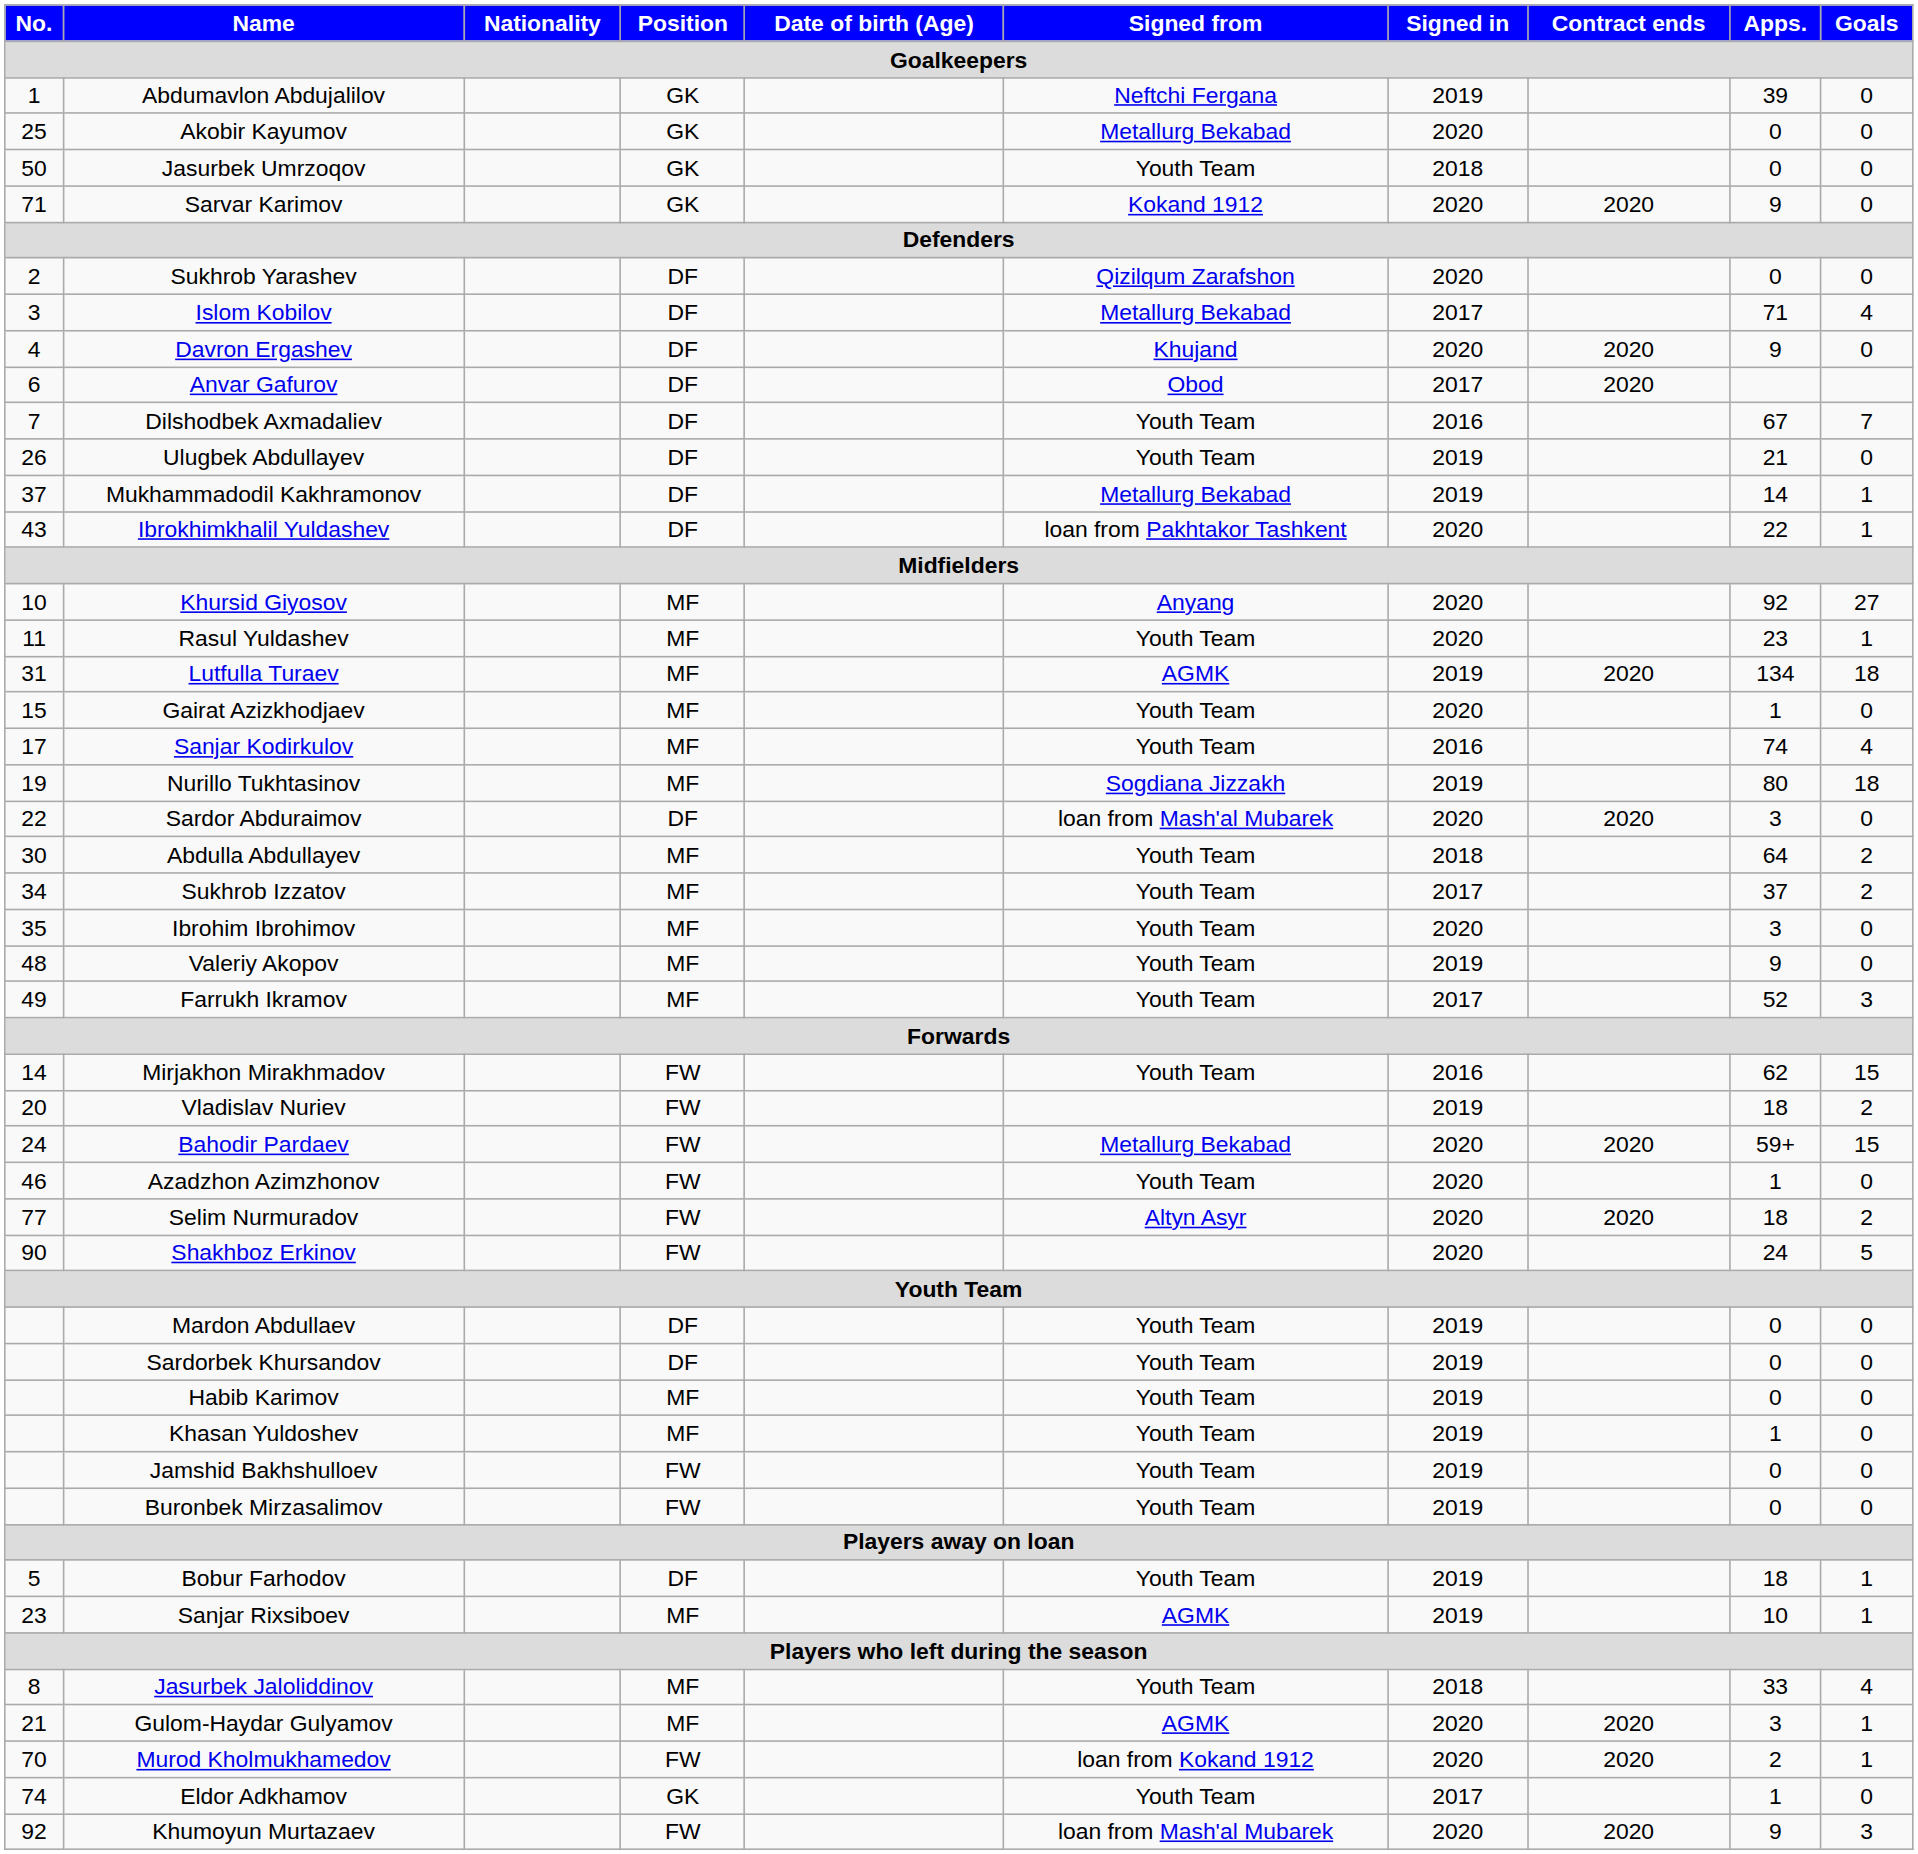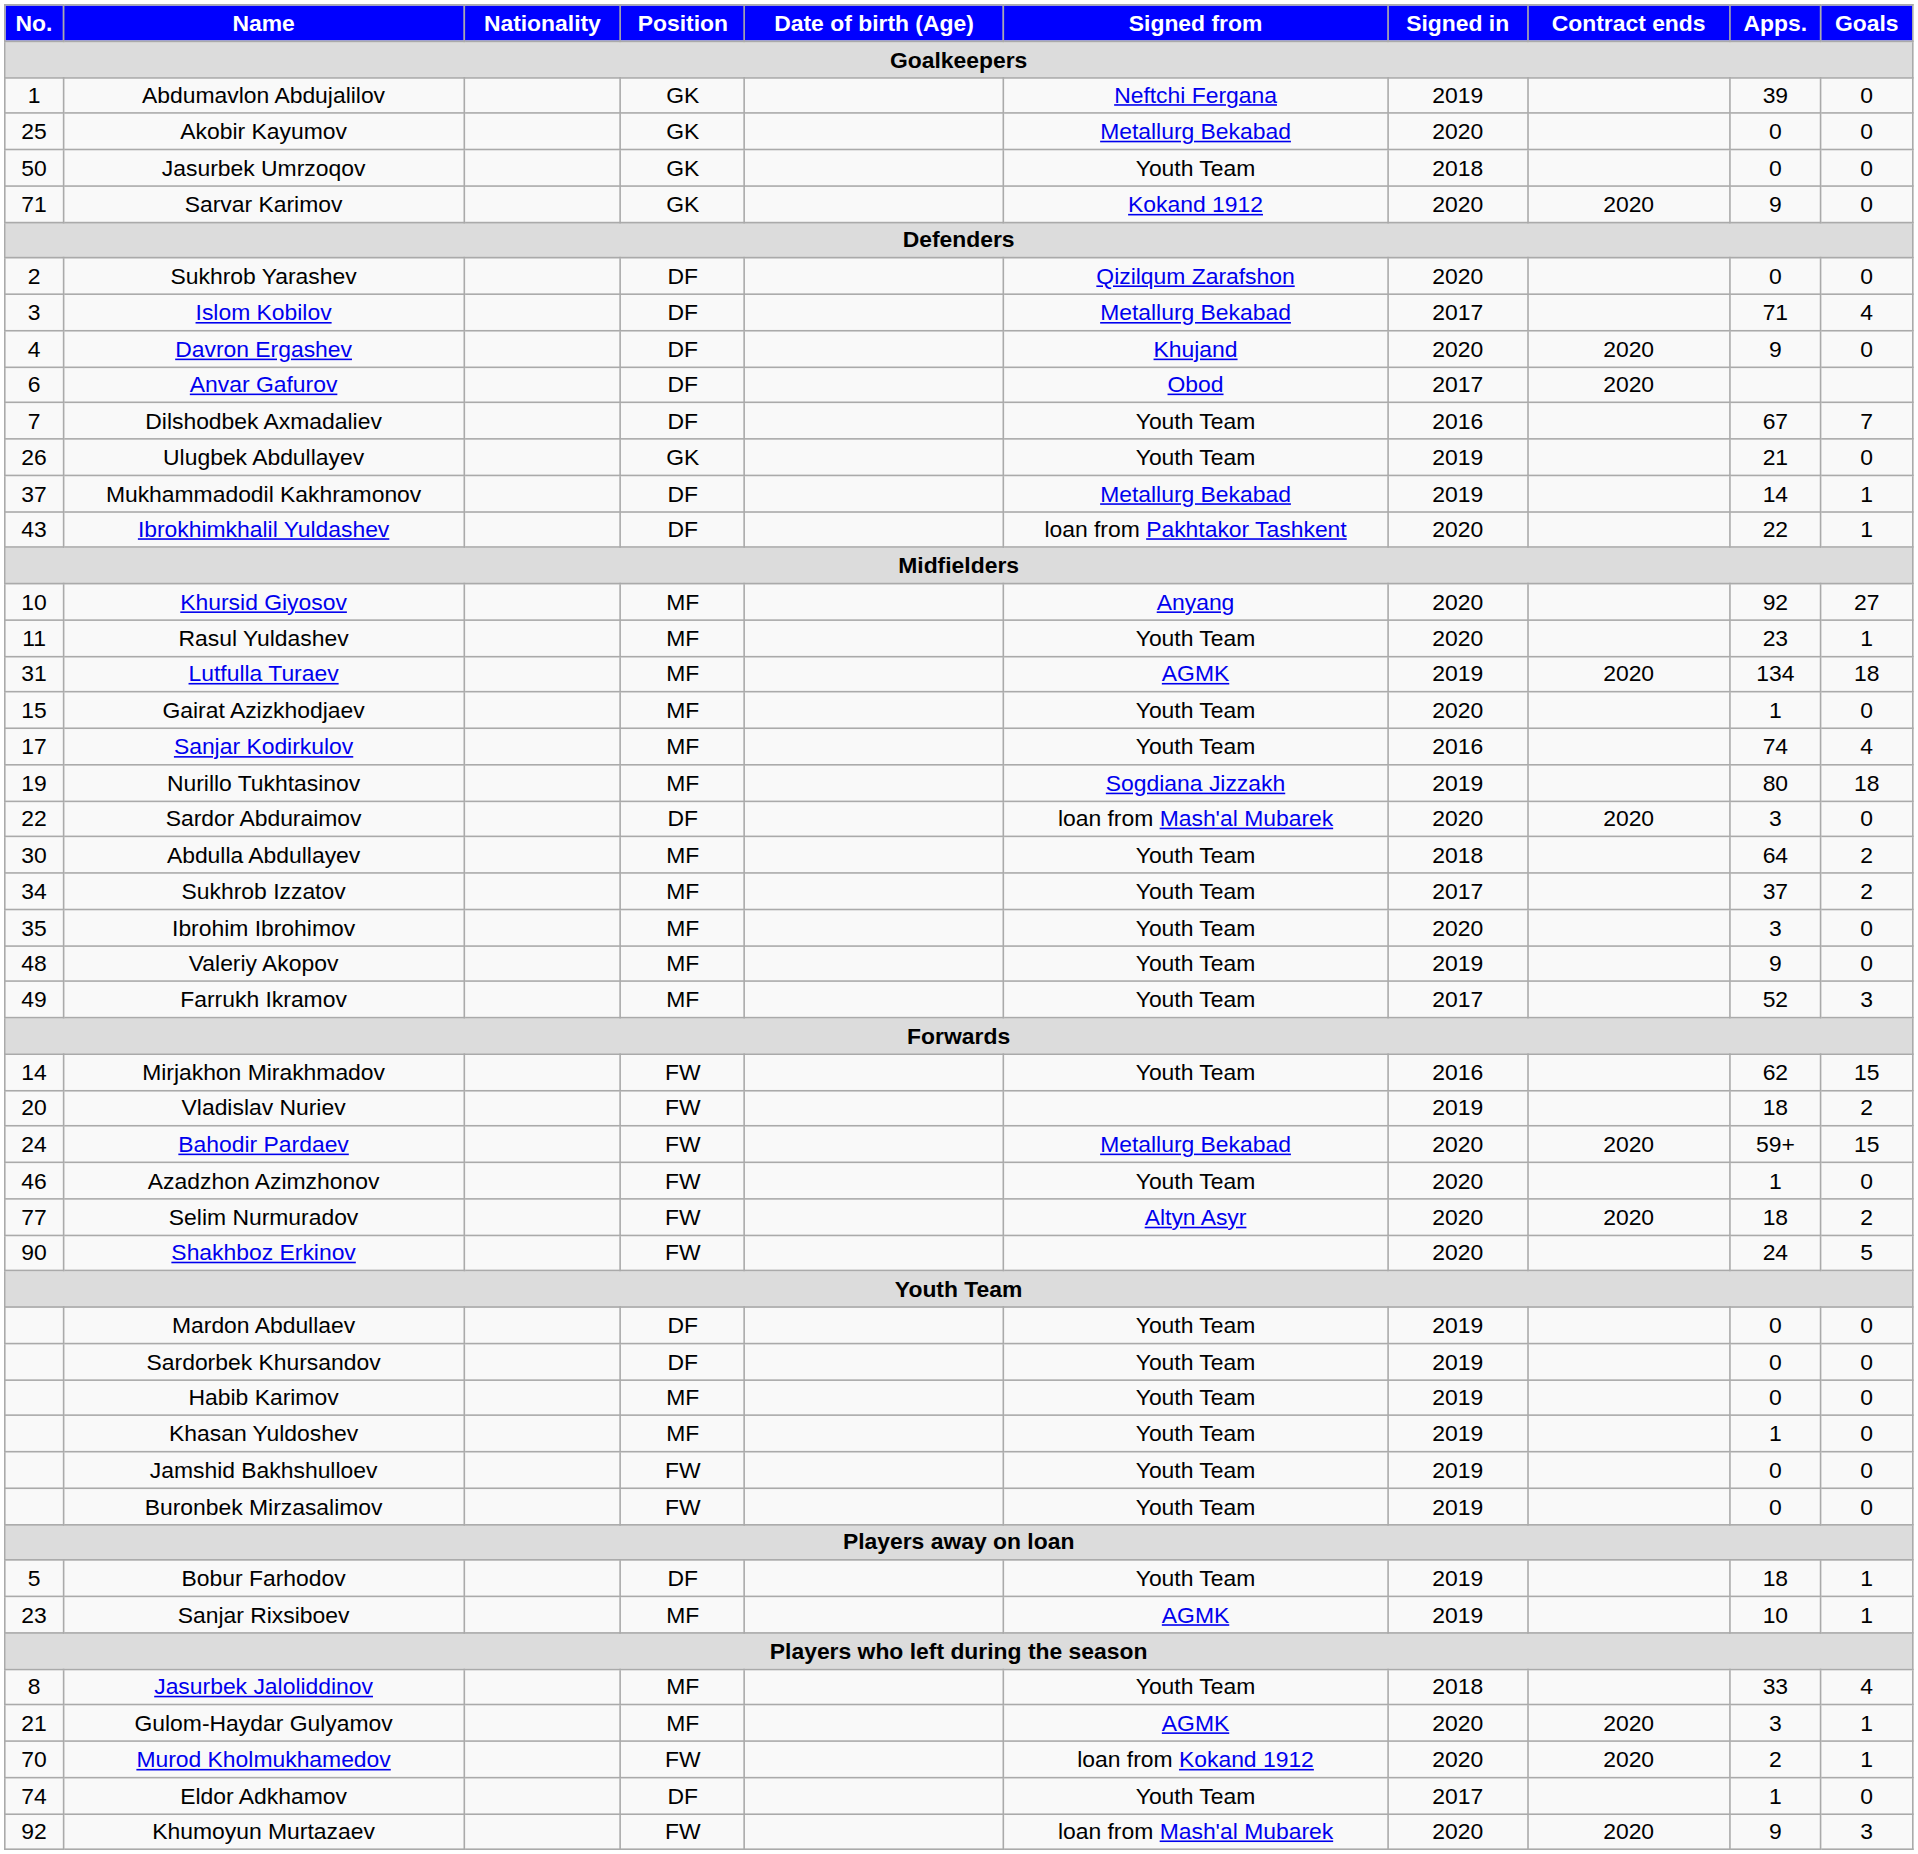Ulugbek Abdullayev | Position: DF -> GK
Eldor Adkhamov | Position: GK -> DF
